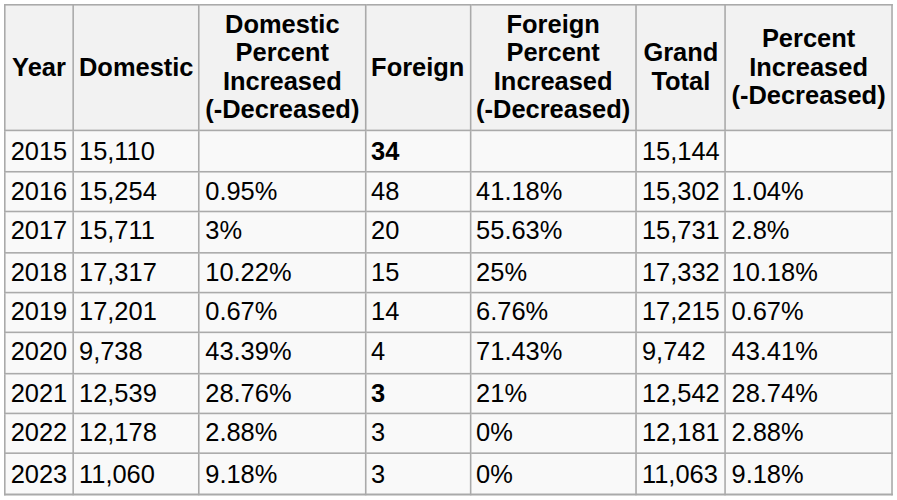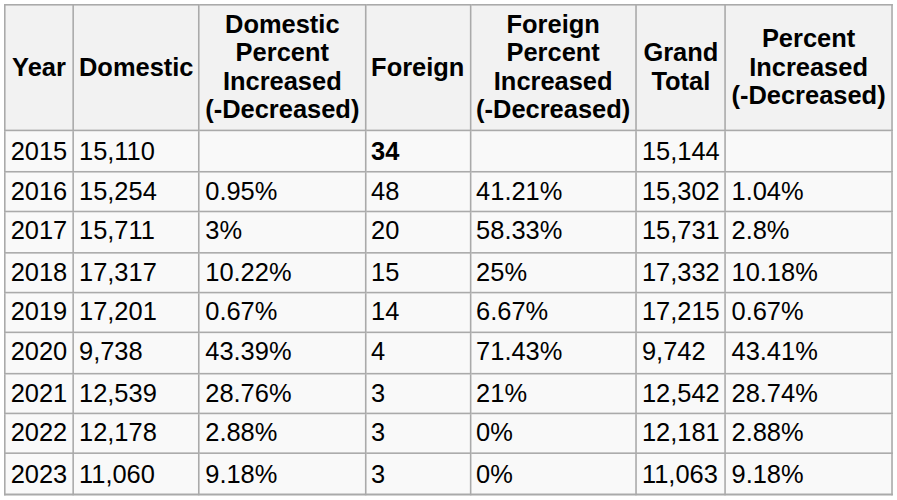2016 | Foreign Percent Increased (-Decreased): 41.18% -> 41.21%
2017 | Foreign Percent Increased (-Decreased): 55.63% -> 58.33%
2019 | Foreign Percent Increased (-Decreased): 6.76% -> 6.67%
2021 | Foreign: bold -> normal
